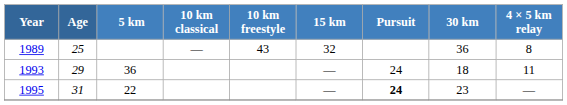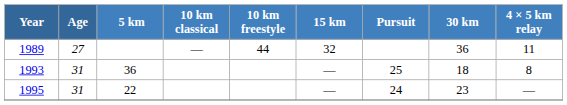1989 | Age: 25 -> 27
1989 | 10 km freestyle: 43 -> 44
1989 | 4 × 5 km relay: 8 -> 11
1993 | Age: 29 -> 31
1993 | Pursuit: 24 -> 25
1993 | 4 × 5 km relay: 11 -> 8
1995 | Pursuit: bold -> normal
